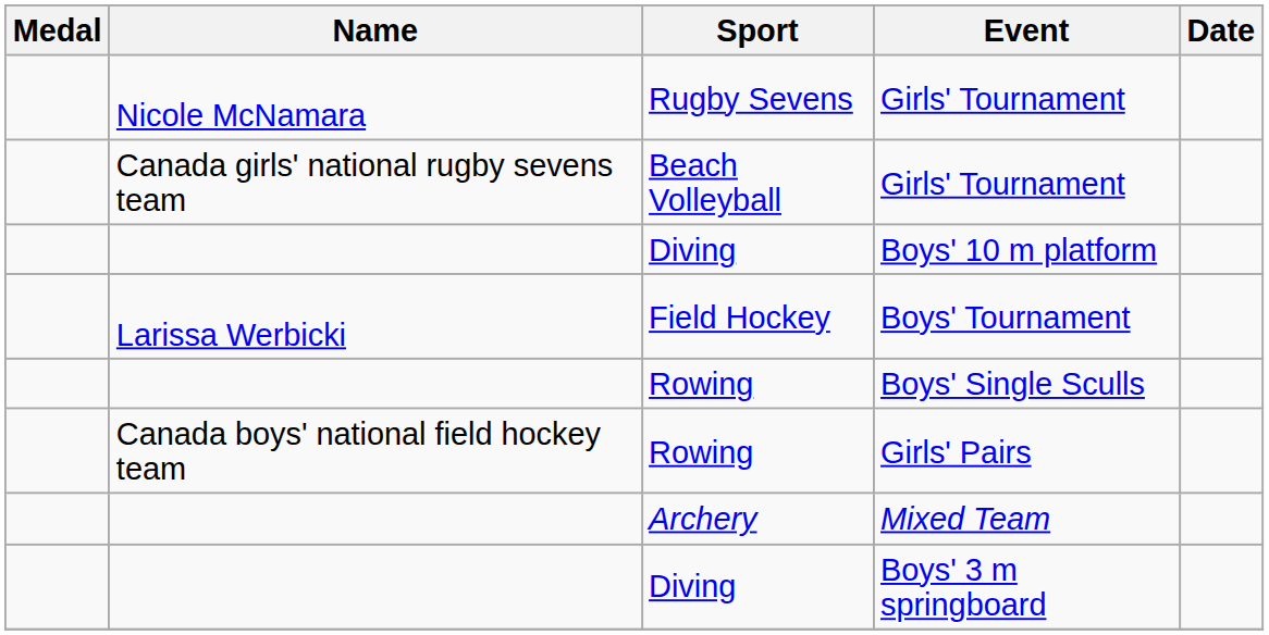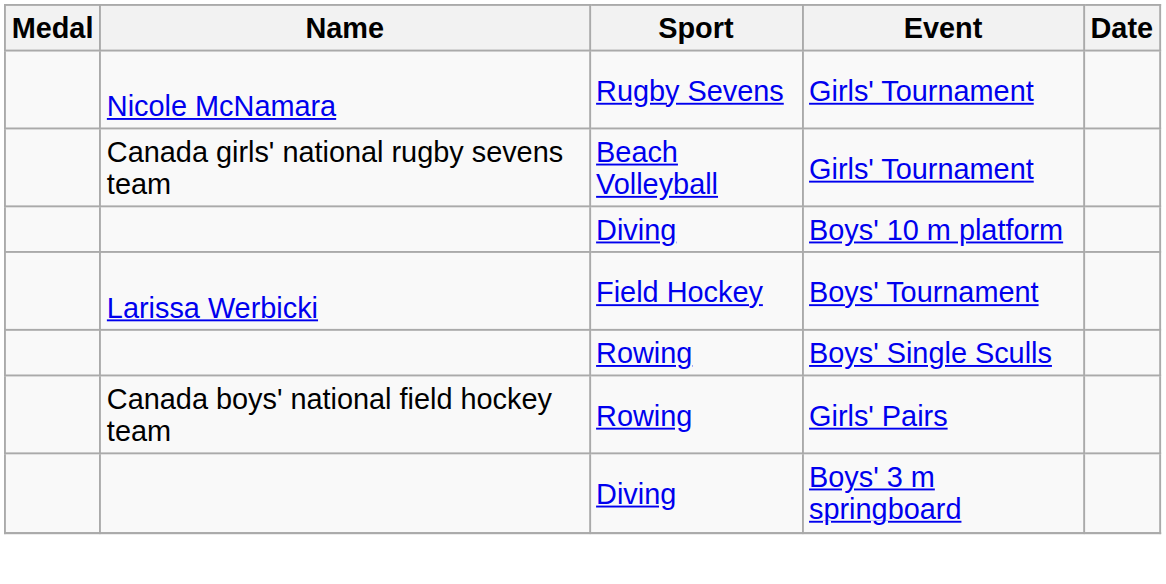- row: Archery | Mixed Team
